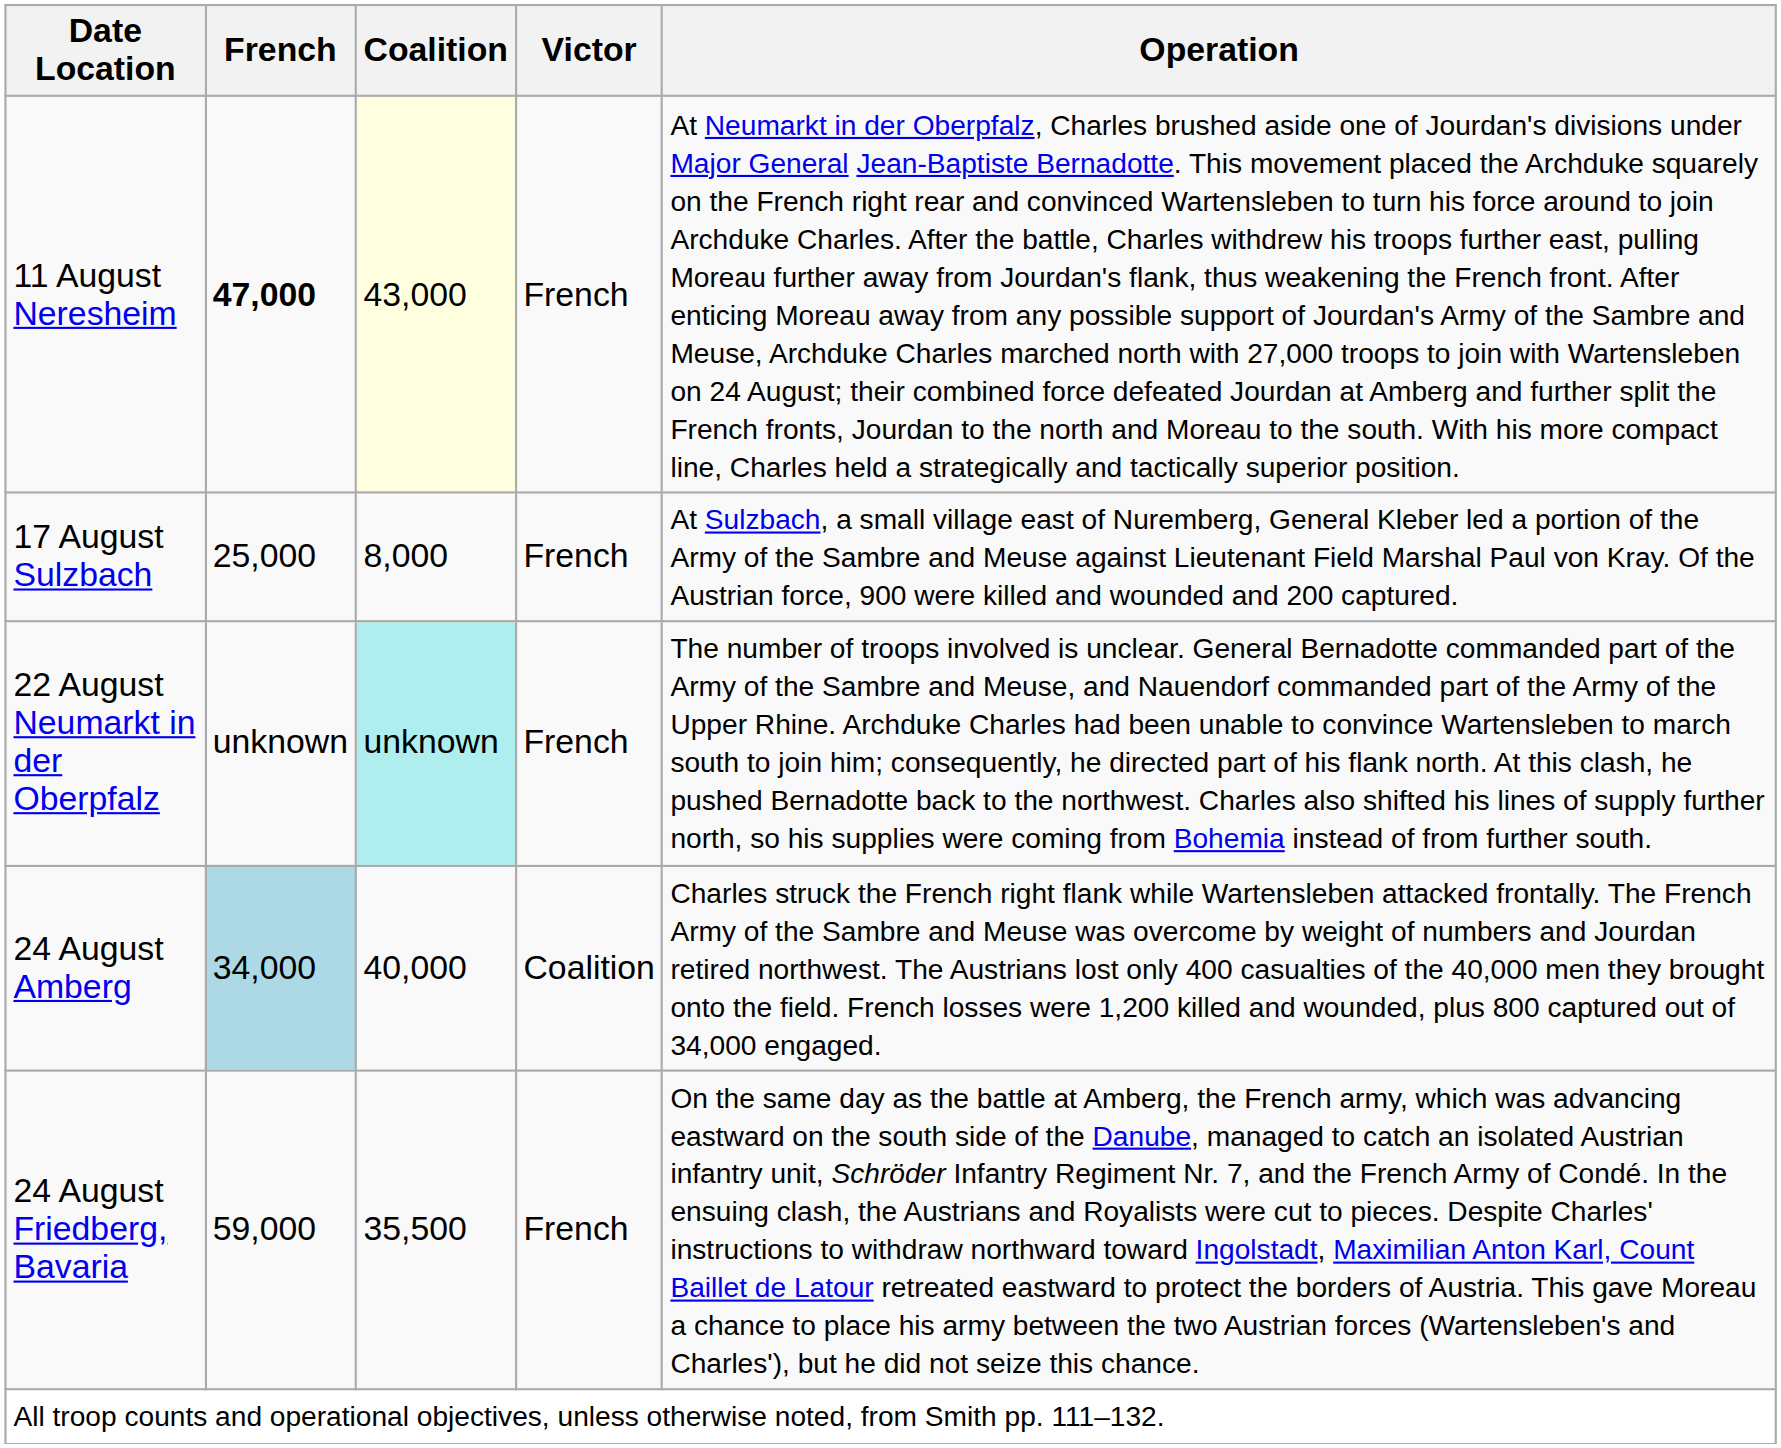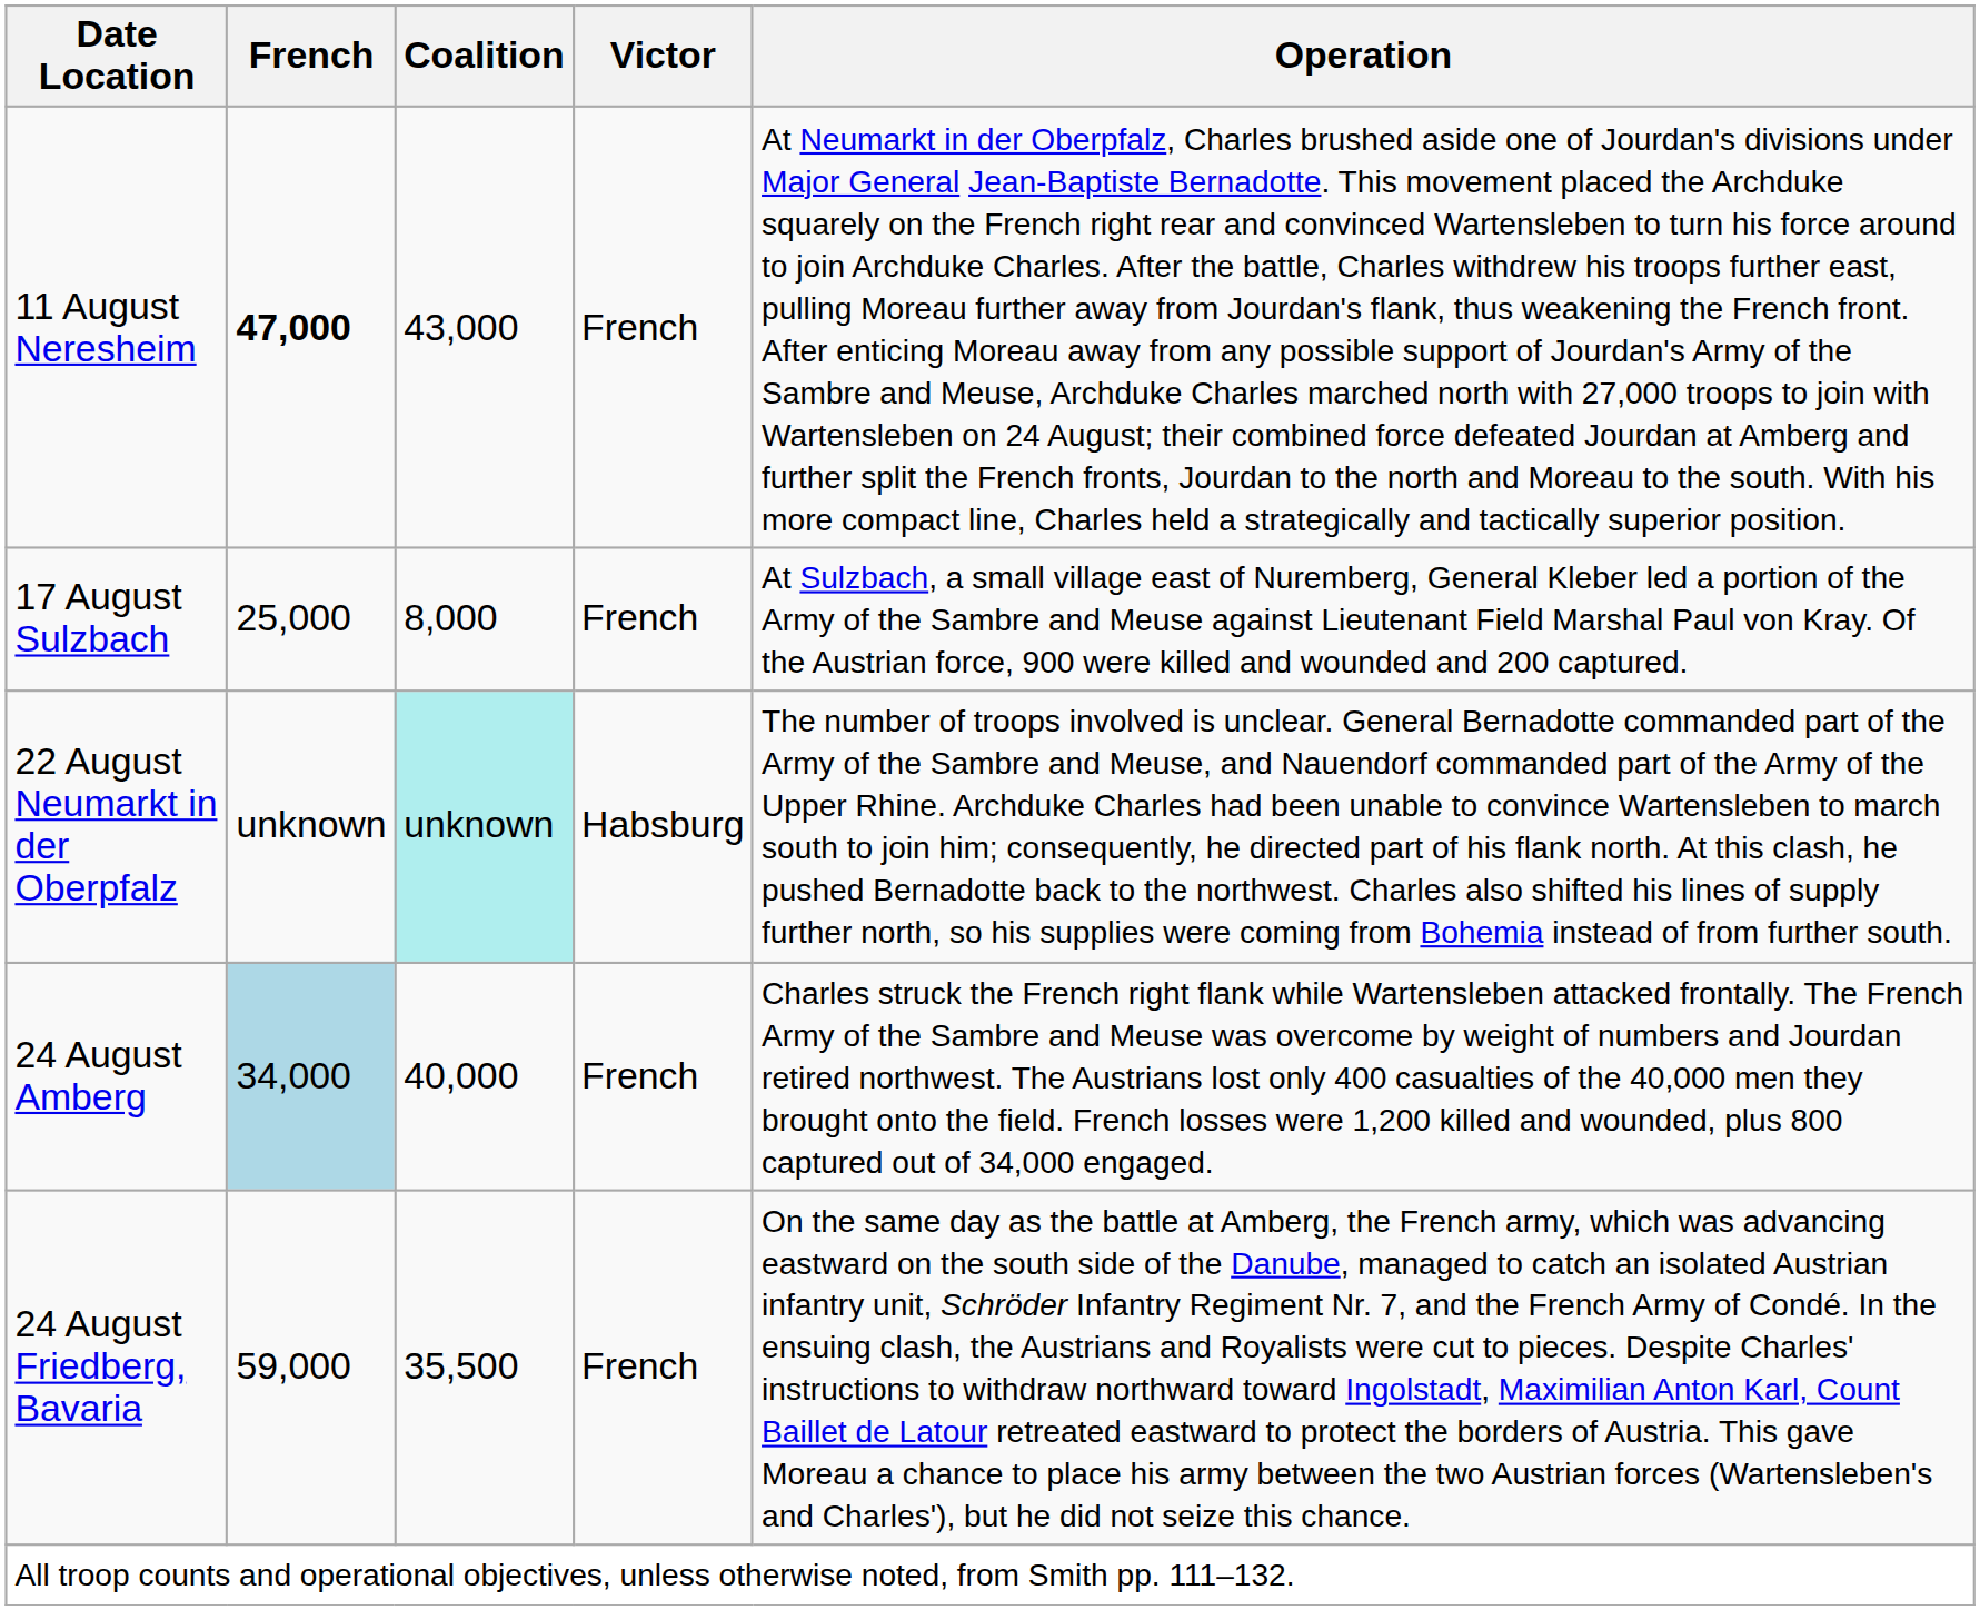11 August Neresheim | Coalition: lightyellow background -> no background
22 August Neumarkt in der Oberpfalz | Victor: French -> Habsburg
24 August Amberg | Victor: Coalition -> French
